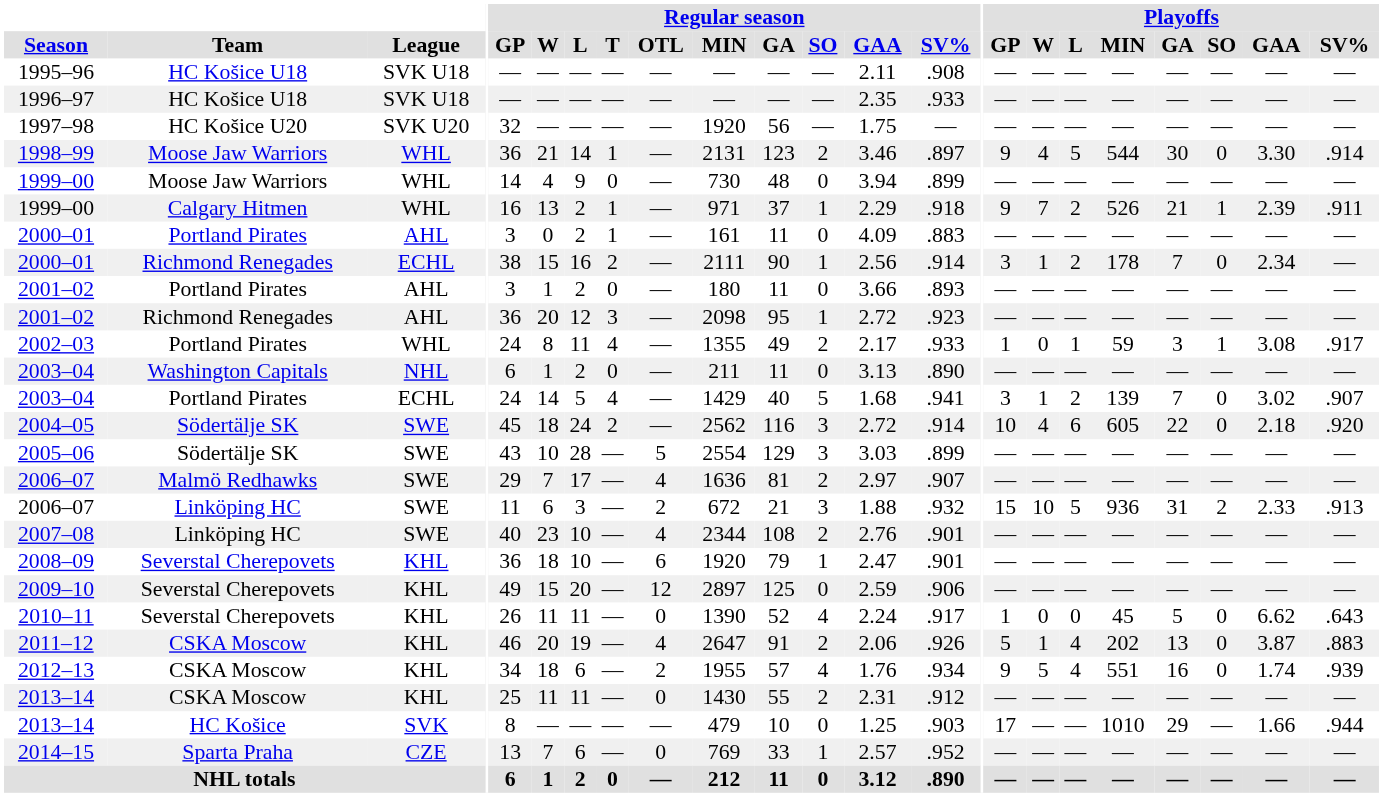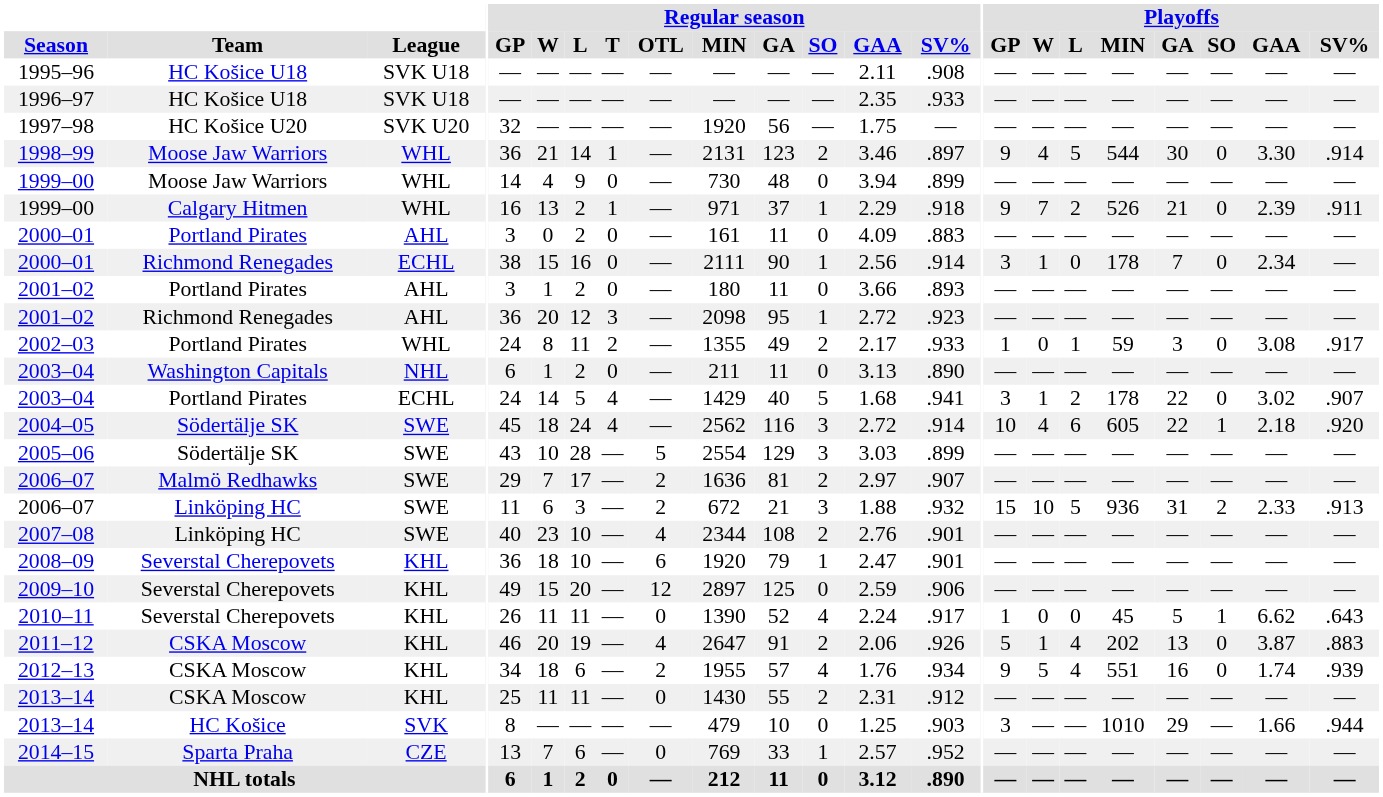1999–00 / Calgary Hitmen | Playoffs / SO: 1 -> 0
2000–01 / Portland Pirates | Regular season / T: 1 -> 0
2000–01 / Richmond Renegades | Regular season / T: 2 -> 0
2000–01 / Richmond Renegades | Playoffs / L: 2 -> 0
2002–03 | Regular season / T: 4 -> 2
2002–03 | Playoffs / SO: 1 -> 0
2003–04 / Portland Pirates | Playoffs / MIN: 139 -> 178
2003–04 / Portland Pirates | Playoffs / GA: 7 -> 22
2004–05 | Regular season / T: 2 -> 4
2004–05 | Playoffs / SO: 0 -> 1
2006–07 / Malmö Redhawks | Regular season / OTL: 4 -> 2
2010–11 | Playoffs / SO: 0 -> 1
2013–14 / HC Košice | Playoffs / GP: 17 -> 3
